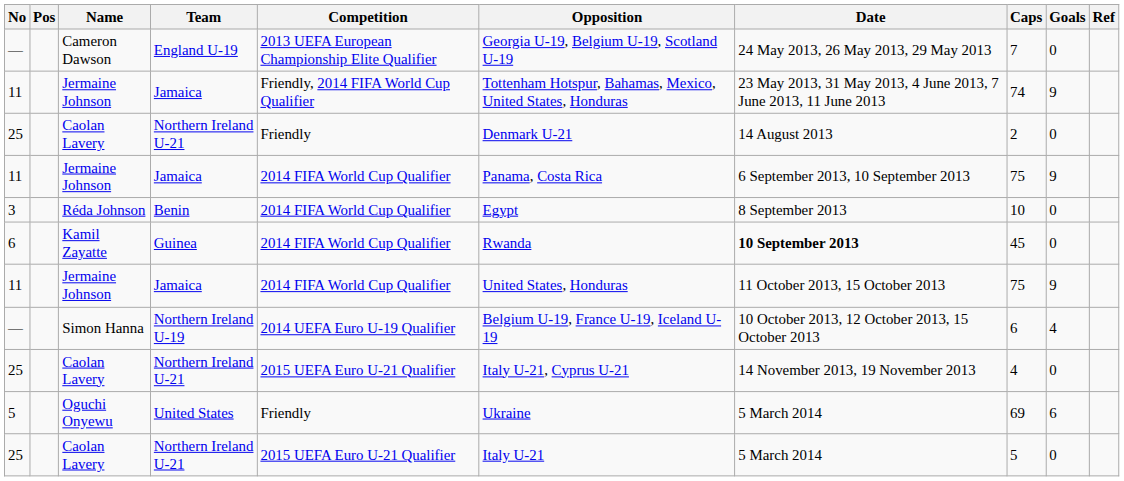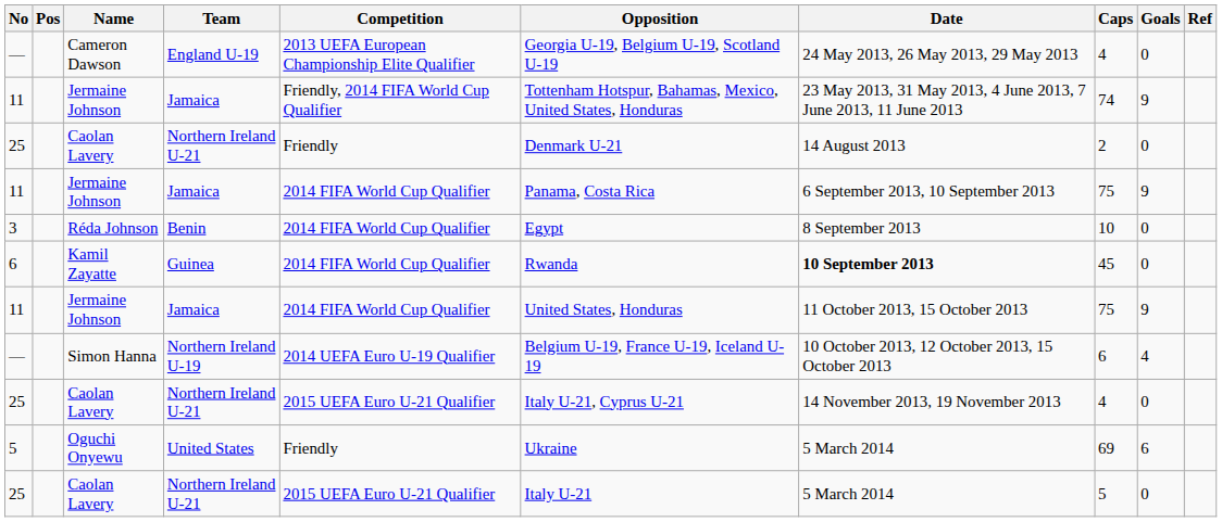Cameron Dawson | Caps: 7 -> 4
